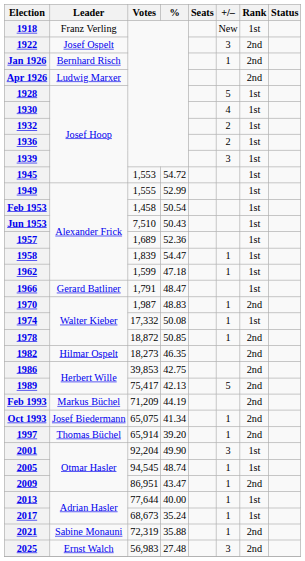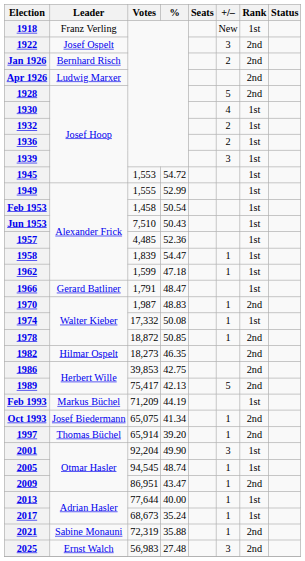Jan 1926 | +/–: 1 -> 2
1928 | Rank: 1st -> 2nd
1957 | Votes: 1,689 -> 4,485
Feb 1993 | Rank: 2nd -> 1st
